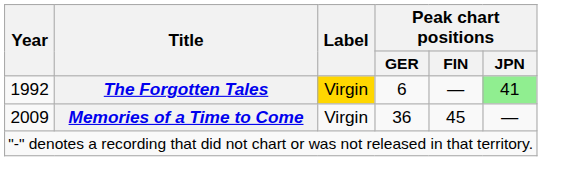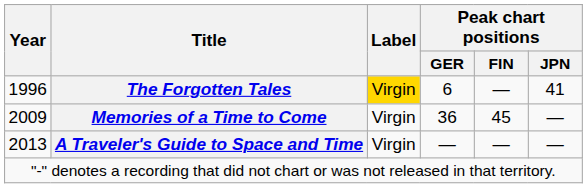The Forgotten Tales | Year: 1992 -> 1996
The Forgotten Tales | Peak chart positions / JPN: lightgreen background -> no background
+ row: 2013 | A Traveler's Guide to Space and Time | Virgin | — | — | —
